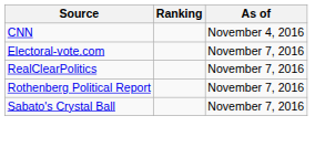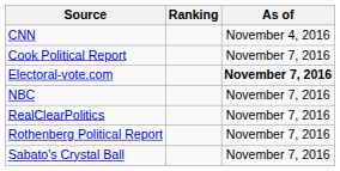+ row: Cook Political Report | November 7, 2016
Electoral-vote.com | As of: normal -> bold
+ row: NBC | November 7, 2016
